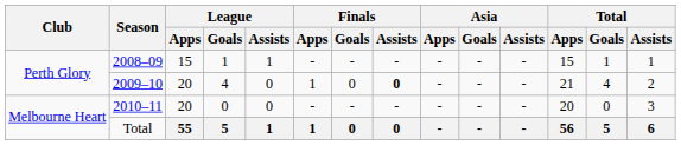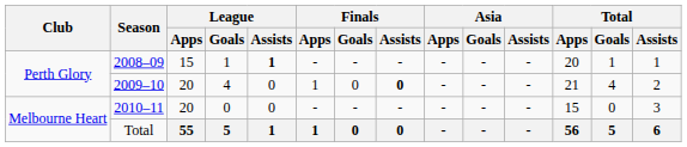2008–09 | League / Assists: normal -> bold
2008–09 | Total / Apps: 15 -> 20
2010–11 | Total / Apps: 20 -> 15
